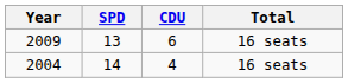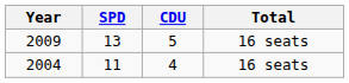2009 | CDU: 6 -> 5
2004 | SPD: 14 -> 11
